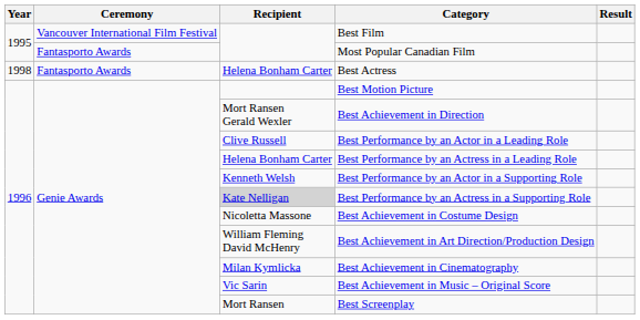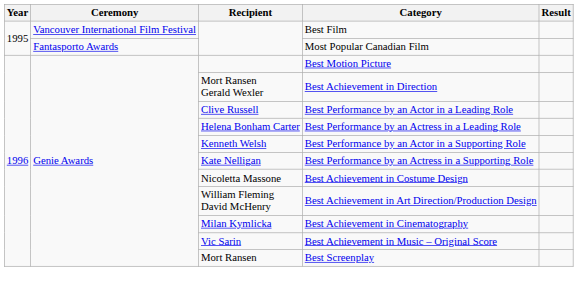- row: 1998 | Fantasporto Awards | Helena Bonham Carter | Best Actress
Best Performance by an Actress in a Supporting Role | Recipient: lightgrey background -> no background
